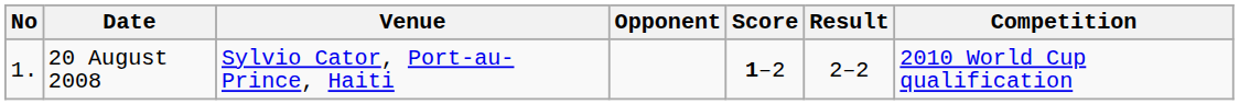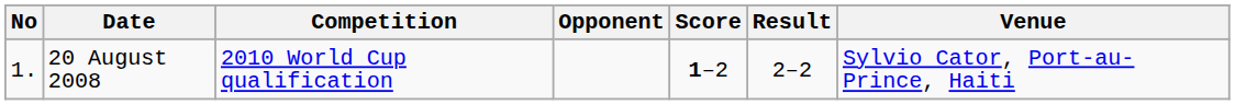columns swapped: Venue <-> Competition
